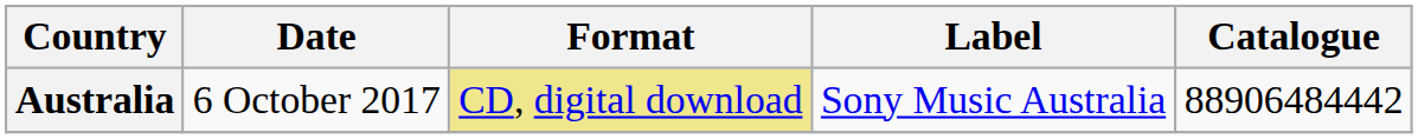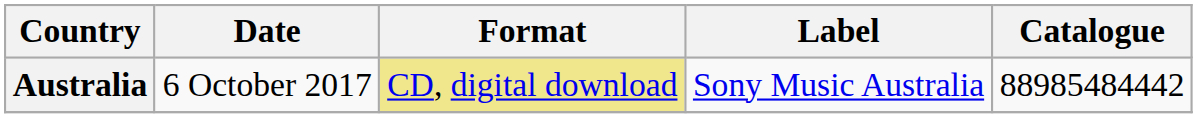Australia | Catalogue: 88906484442 -> 88985484442
